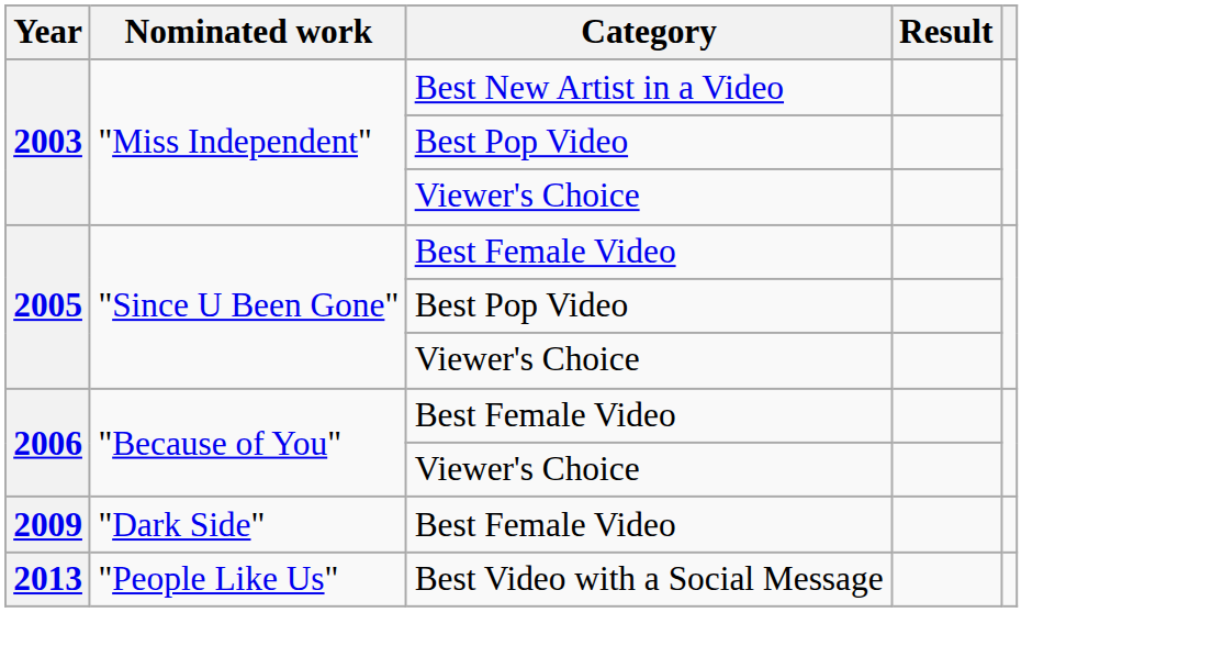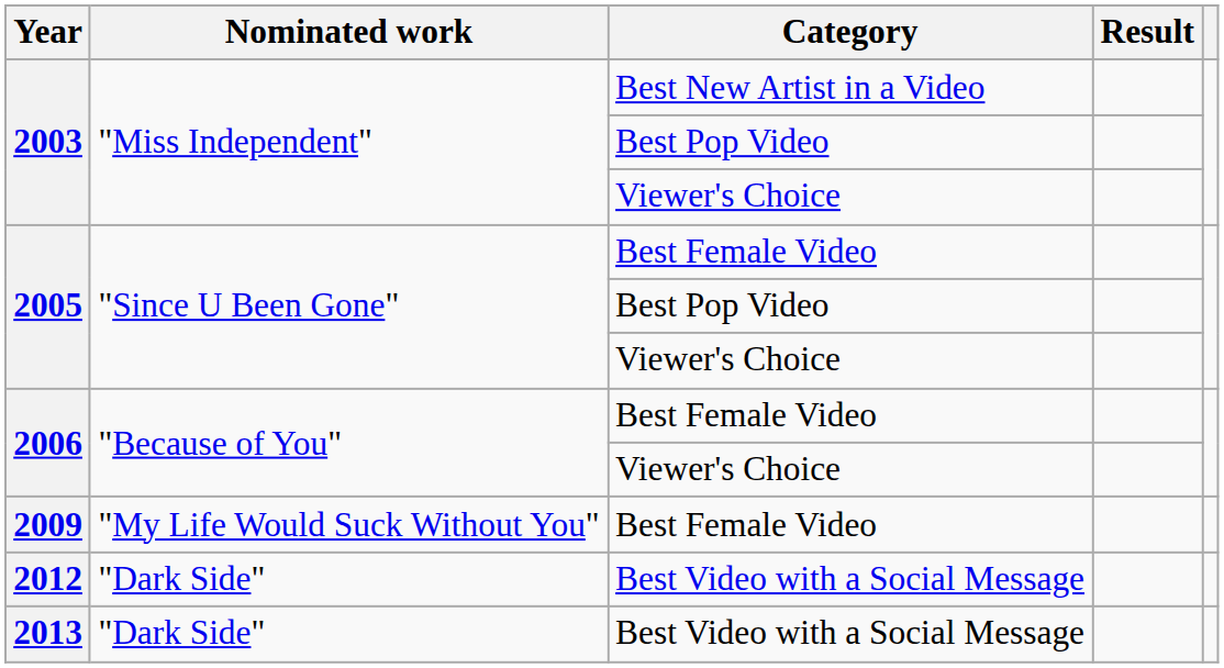2009 | Nominated work: "Dark Side" -> "My Life Would Suck Without You"
+ row: 2012 | "Dark Side" | Best Video with a Social Message
2013 | Nominated work: "People Like Us" -> "Dark Side"
